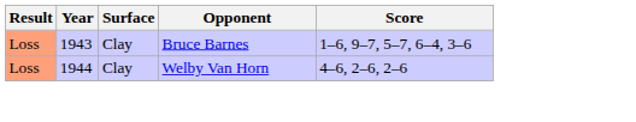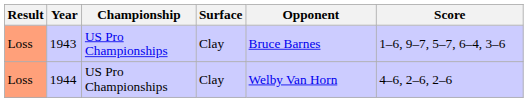+ column: Championship | US Pro Championships | US Pro Championships
